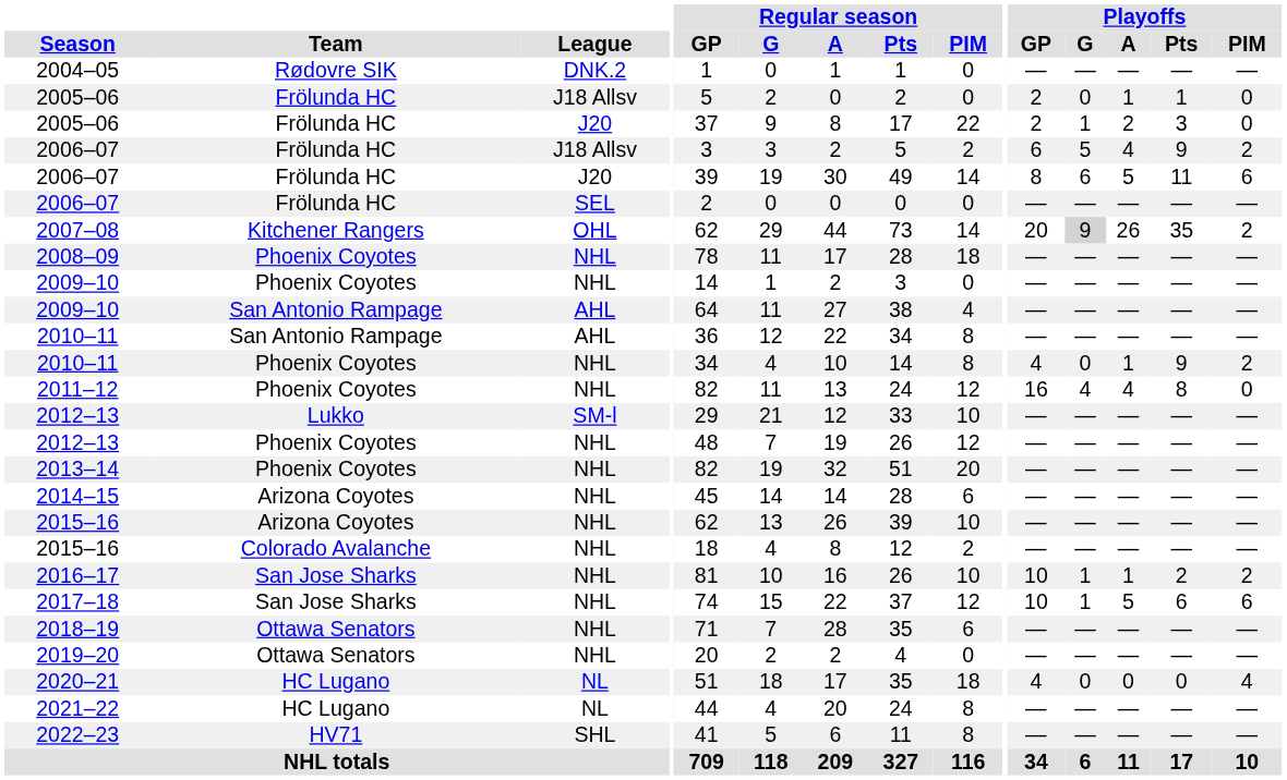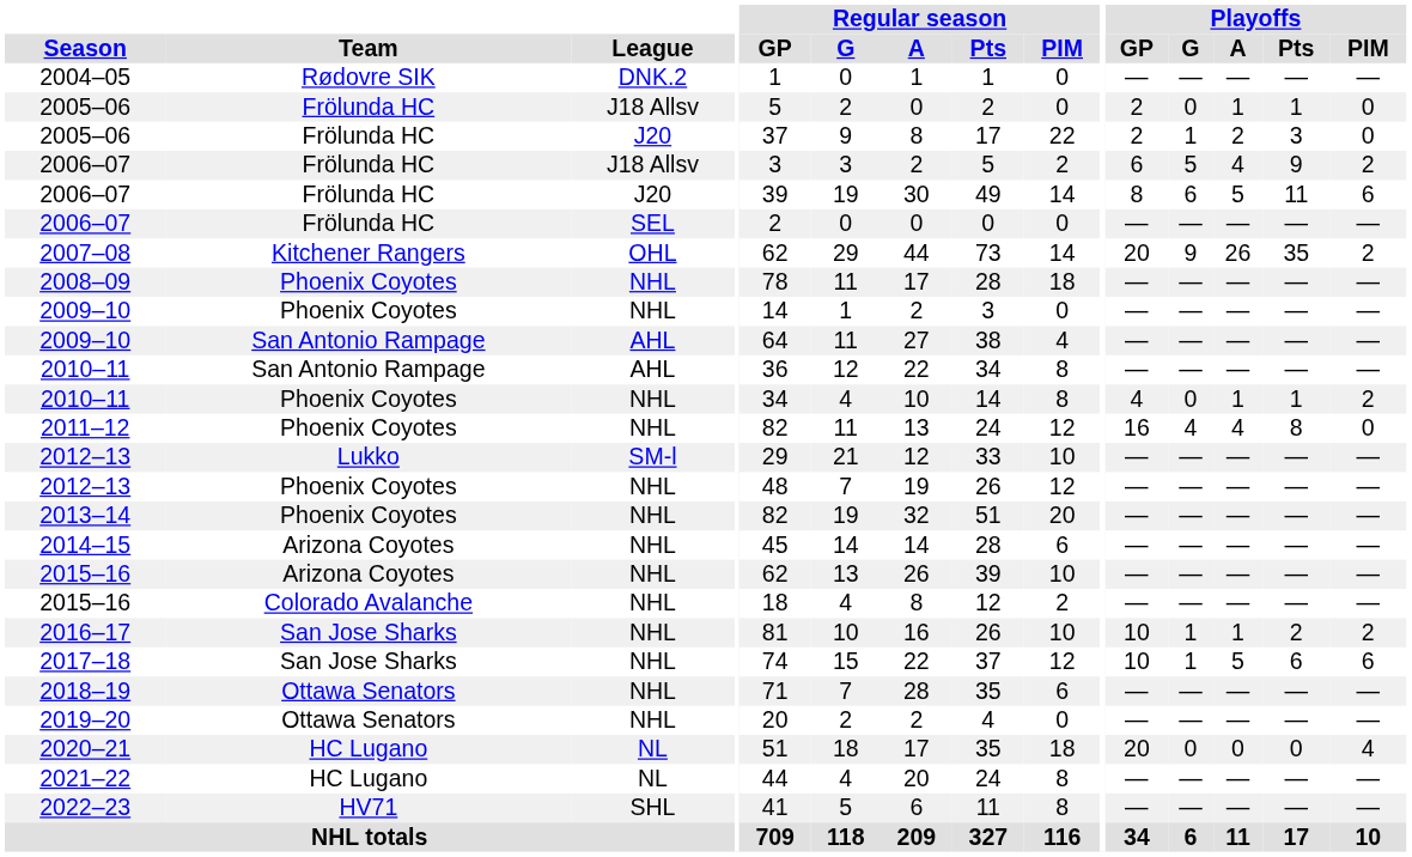2007–08 | Playoffs / G: lightgrey background -> no background
2010–11 / NHL | Playoffs / Pts: 9 -> 1
2020–21 | Playoffs / GP: 4 -> 20
